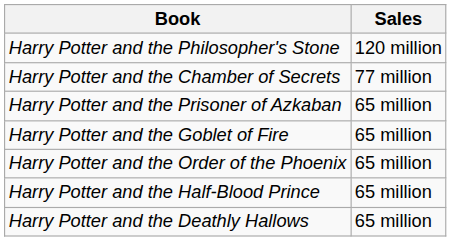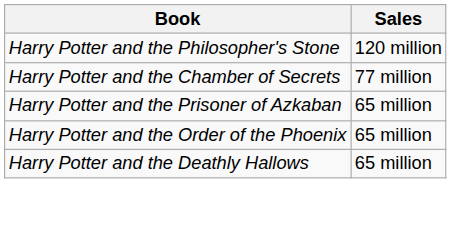- row: Harry Potter and the Goblet of Fire | 65 million
- row: Harry Potter and the Half-Blood Prince | 65 million
